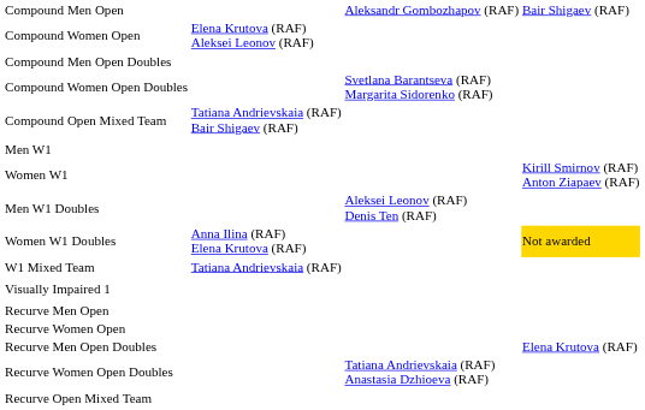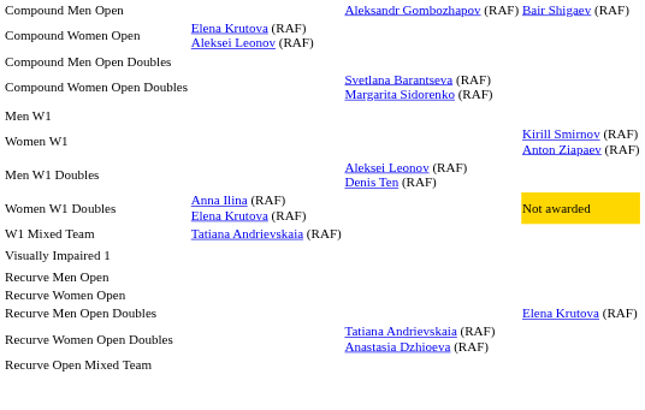- row: Compound Open Mixed Team | Tatiana Andrievskaia (RAF) Bair Shigaev (RAF)
